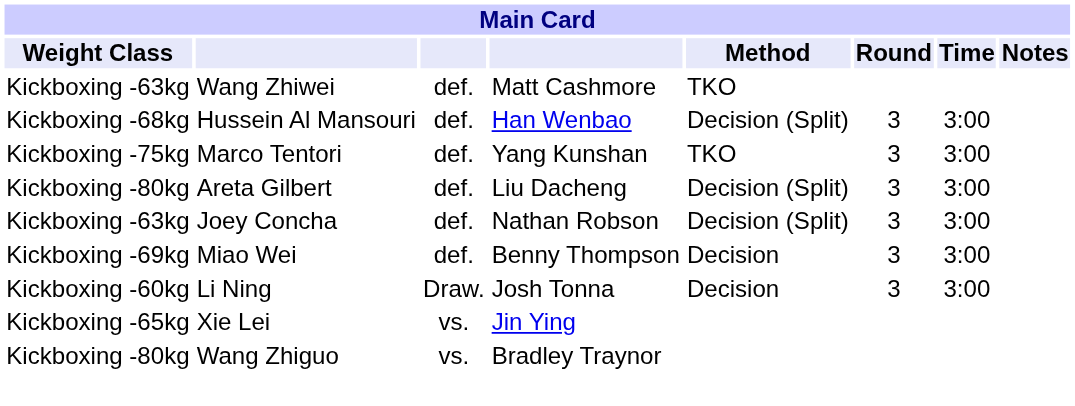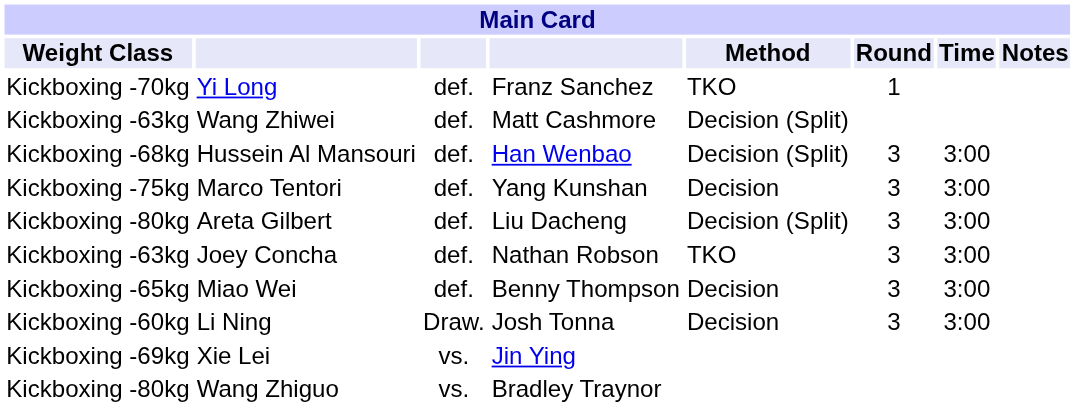+ row: Kickboxing -70kg | Yi Long | def. | Franz Sanchez | TKO | 1
Wang Zhiwei | Method: TKO -> Decision (Split)
Marco Tentori | Method: TKO -> Decision
Joey Concha | Method: Decision (Split) -> TKO
Miao Wei | Weight Class: Kickboxing -69kg -> Kickboxing -65kg
Xie Lei | Weight Class: Kickboxing -65kg -> Kickboxing -69kg
